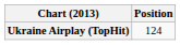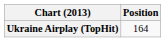Ukraine Airplay (TopHit) | Position: 124 -> 164
